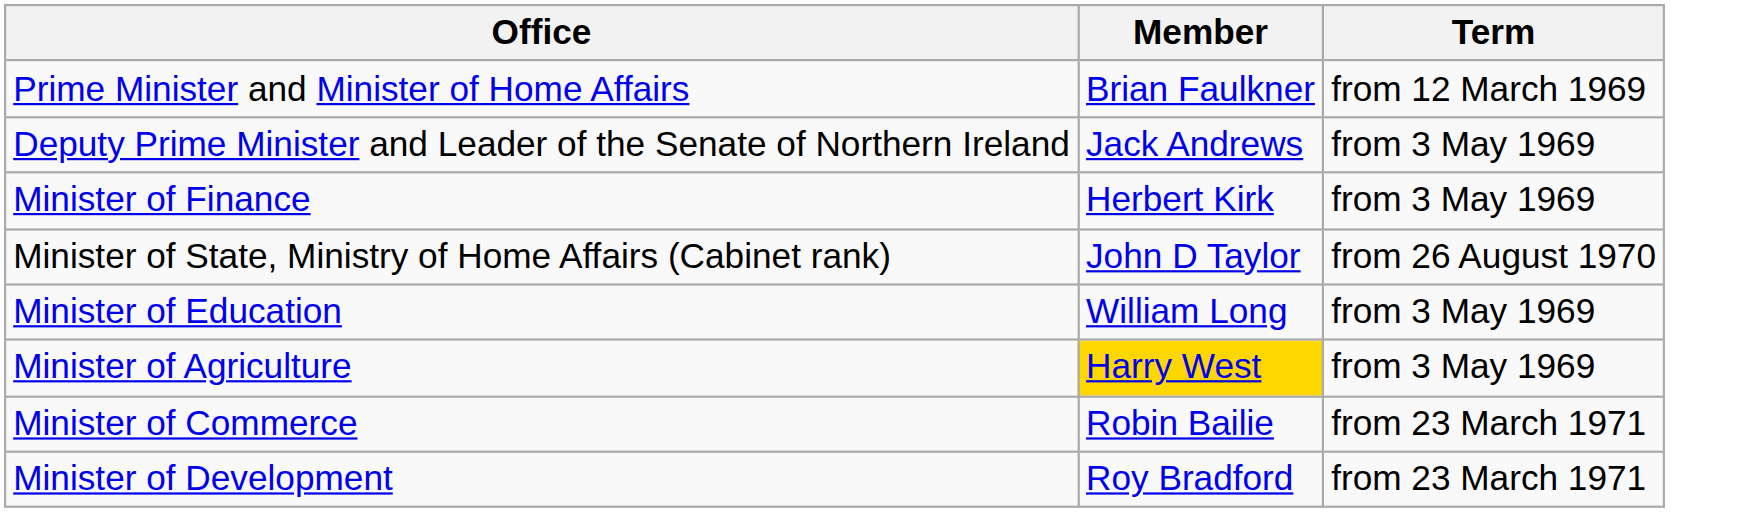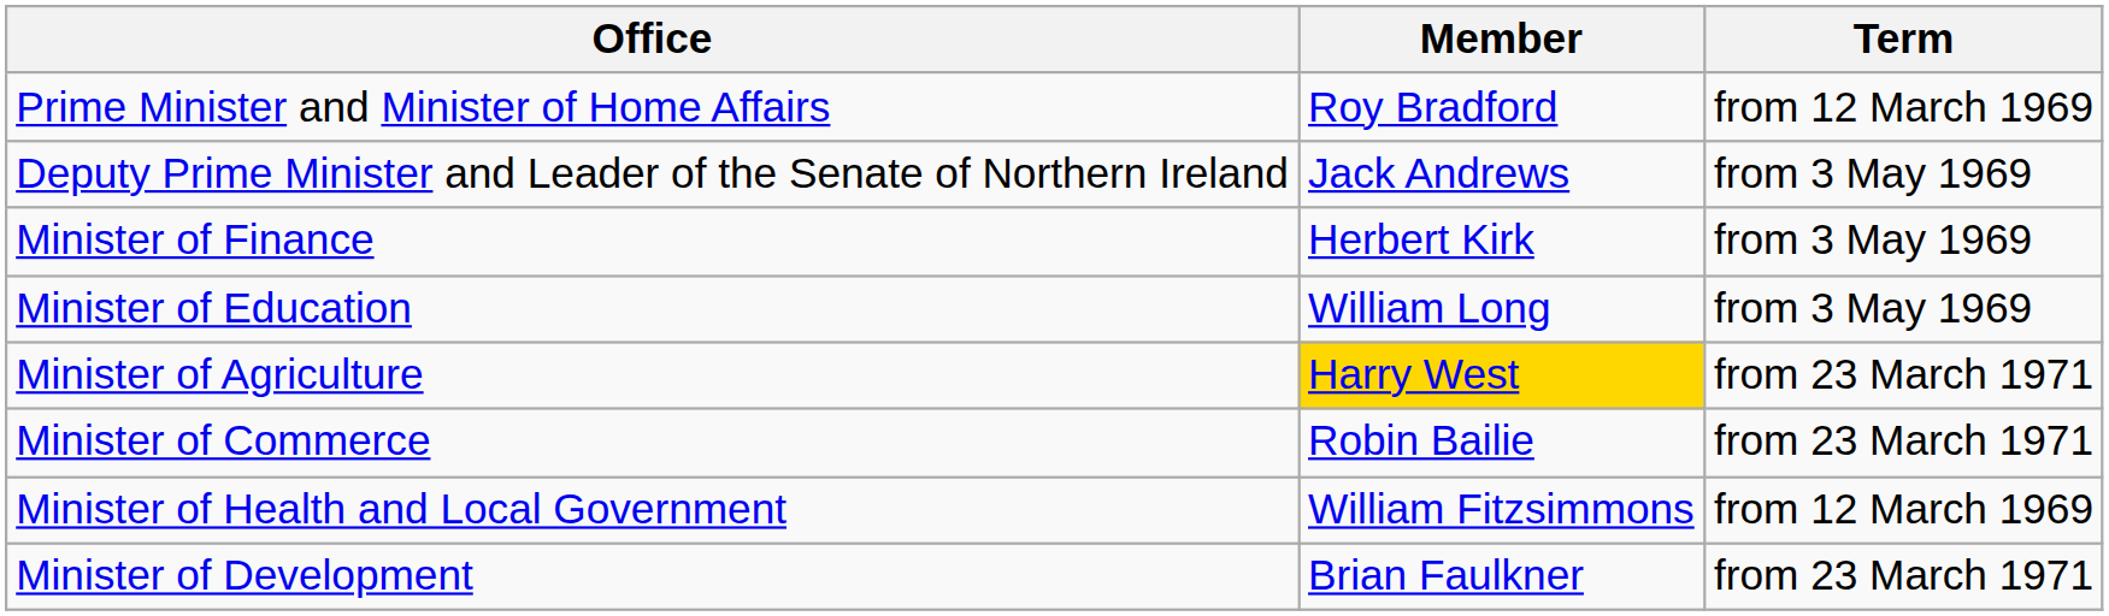Prime Minister and Minister of Home Affairs | Member: Brian Faulkner -> Roy Bradford
- row: Minister of State, Ministry of Home Affairs (Cabinet rank) | John D Taylor | from 26 August 1970
Minister of Agriculture | Term: from 3 May 1969 -> from 23 March 1971
+ row: Minister of Health and Local Government | William Fitzsimmons | from 12 March 1969
Minister of Development | Member: Roy Bradford -> Brian Faulkner
